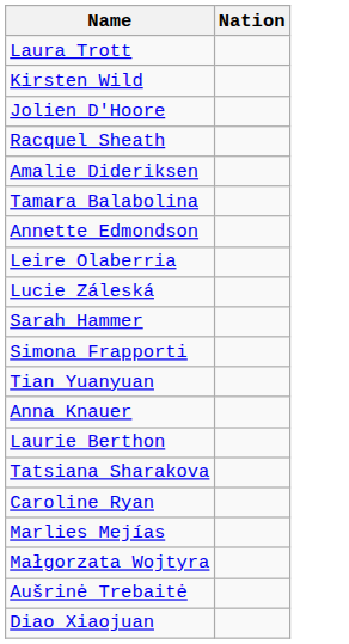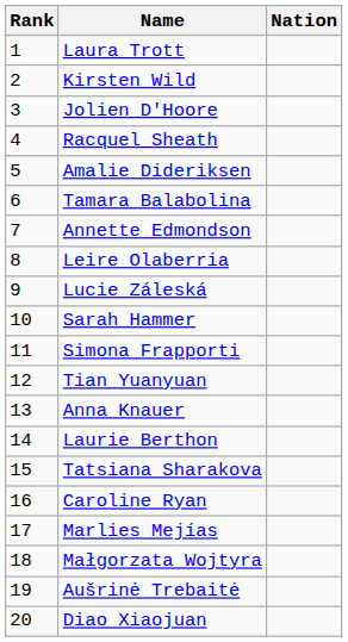+ column: Rank | 1 | 2 | 3 | 4 | 5 | 6 | 7 | 8 | 9 | 10 | 11 | 12 | 13 | 14 | 15 | 16 | 17 | 18 | 19 | 20
